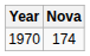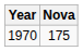1970 | Nova: 174 -> 175
